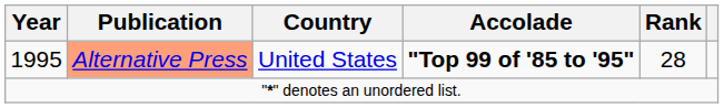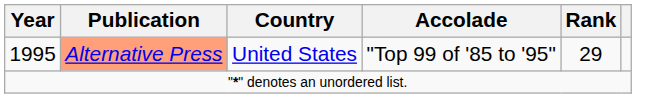1995 | Accolade: bold -> normal
1995 | Rank: 28 -> 29
